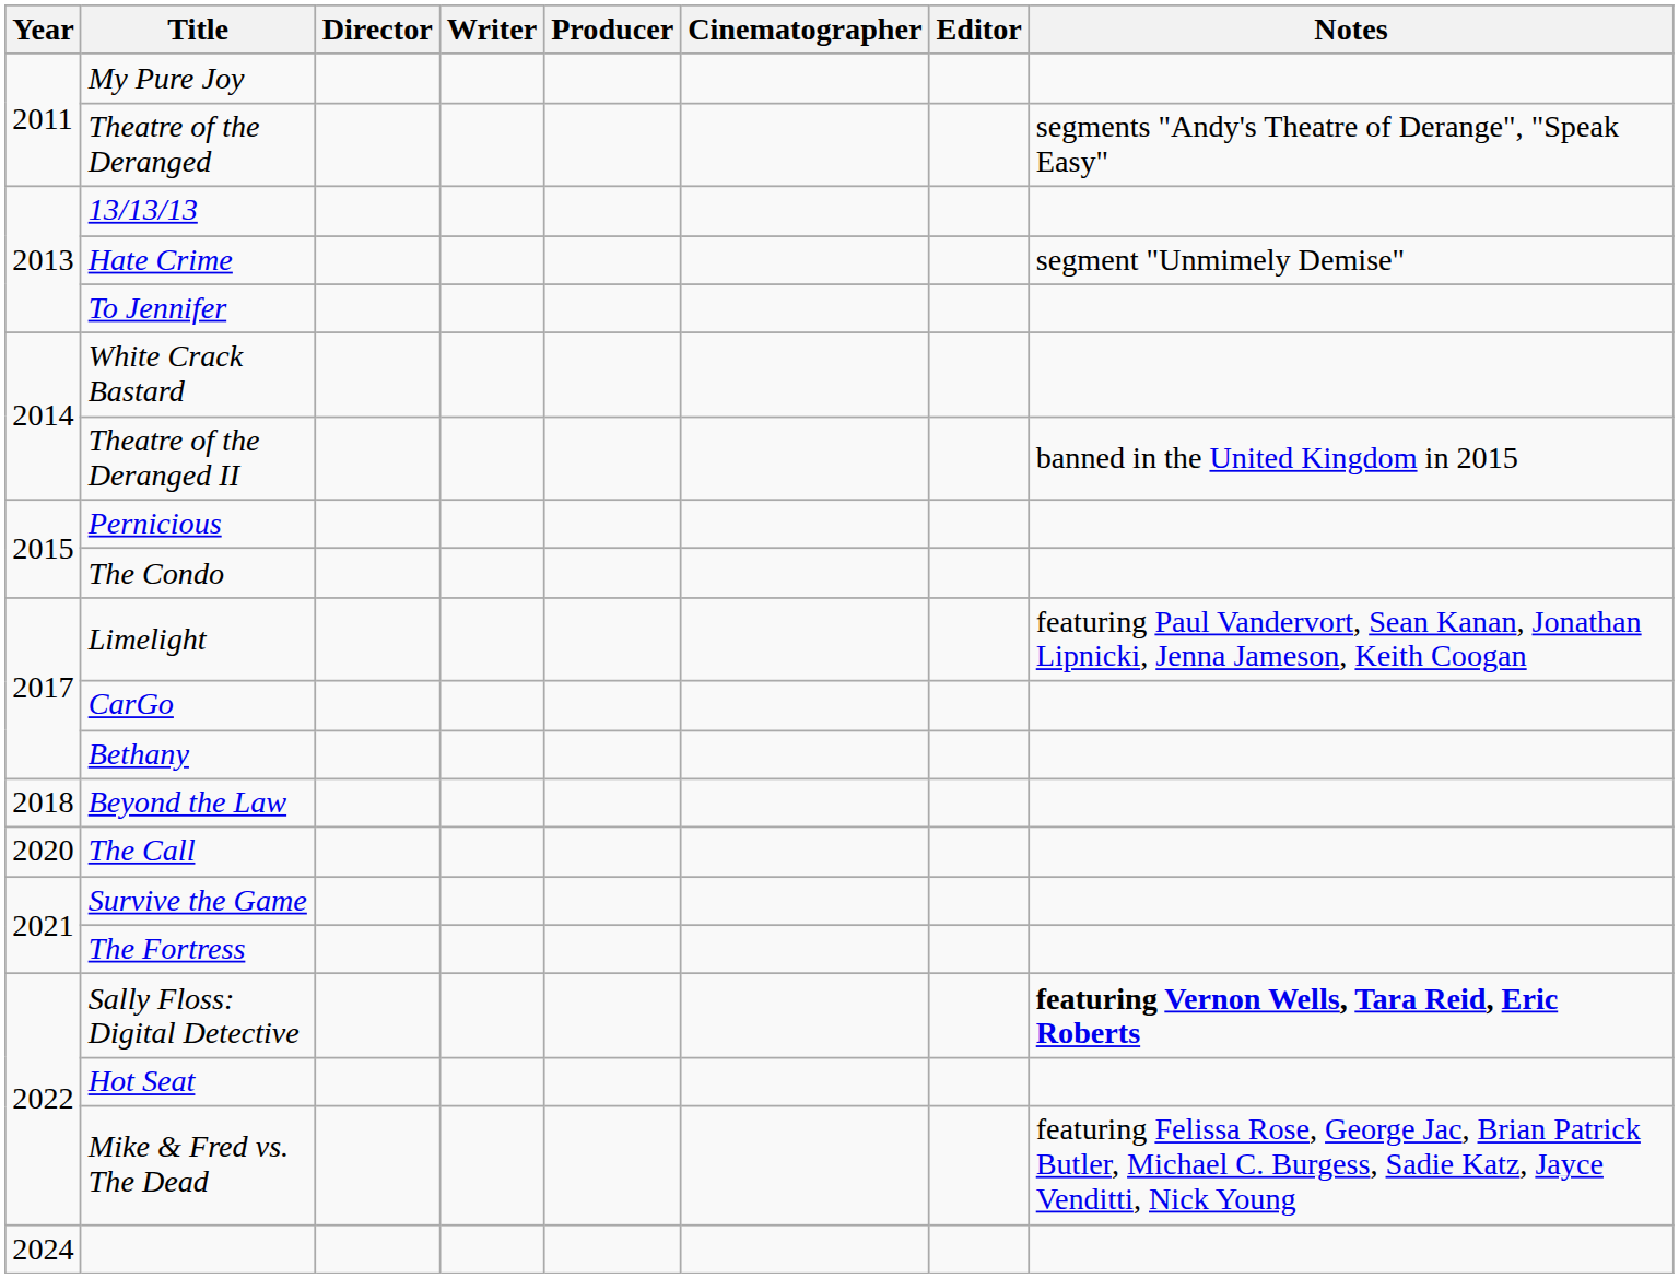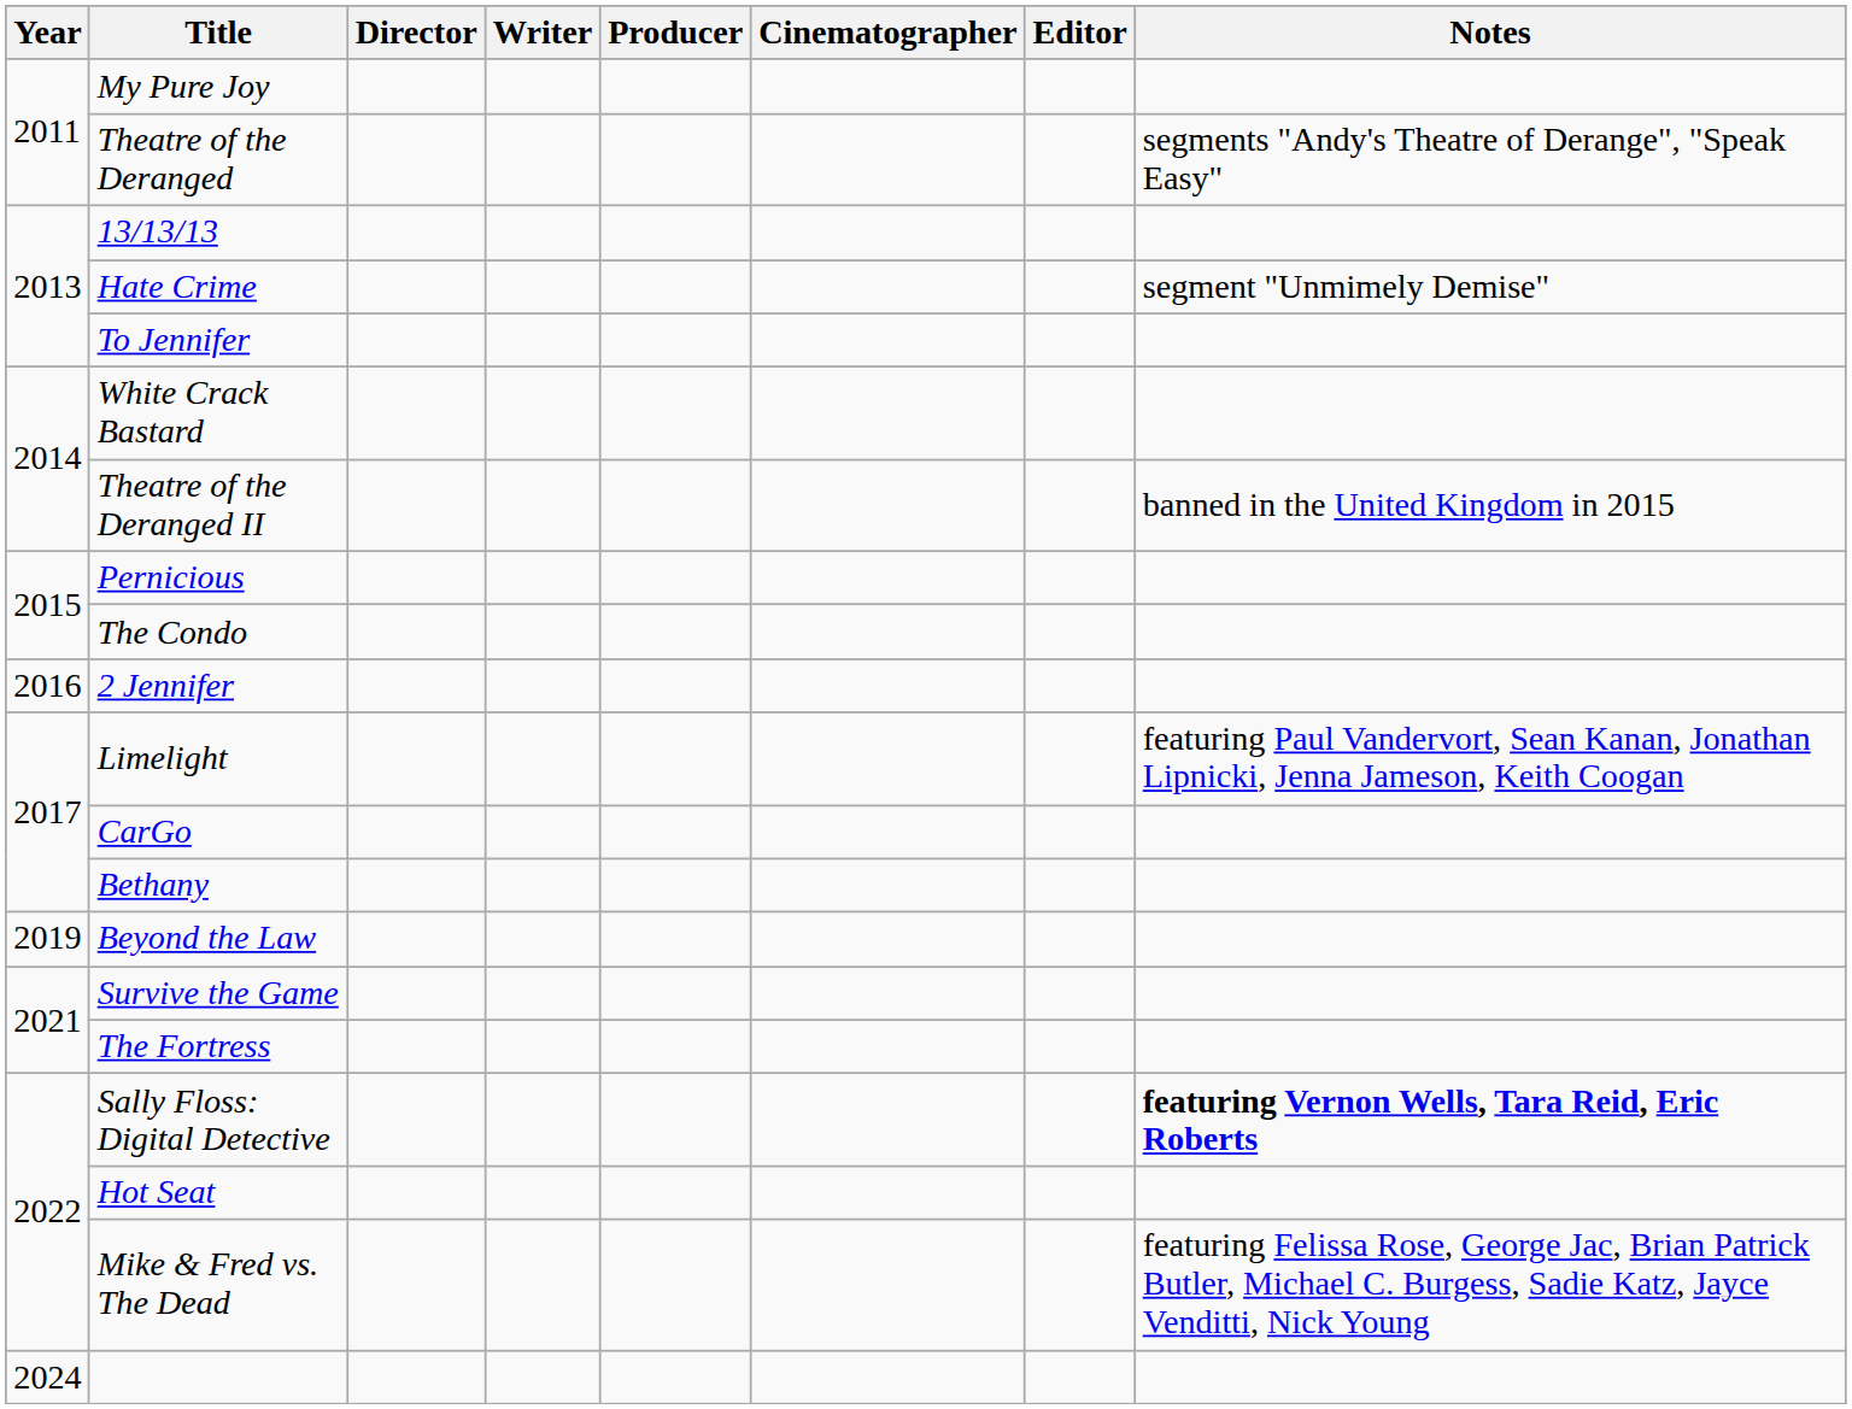+ row: 2016 | 2 Jennifer
Beyond the Law | Year: 2018 -> 2019
- row: 2020 | The Call
